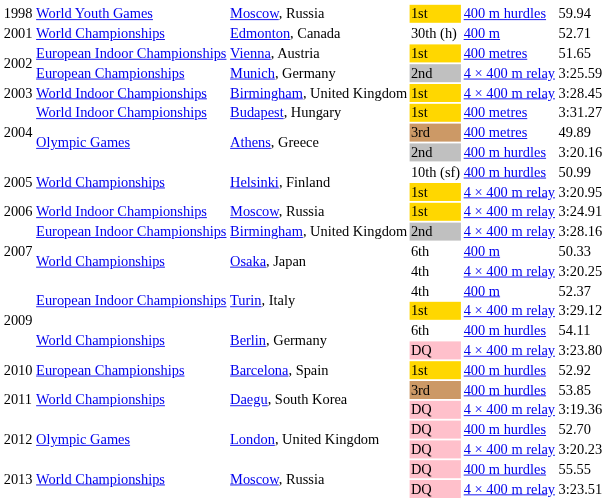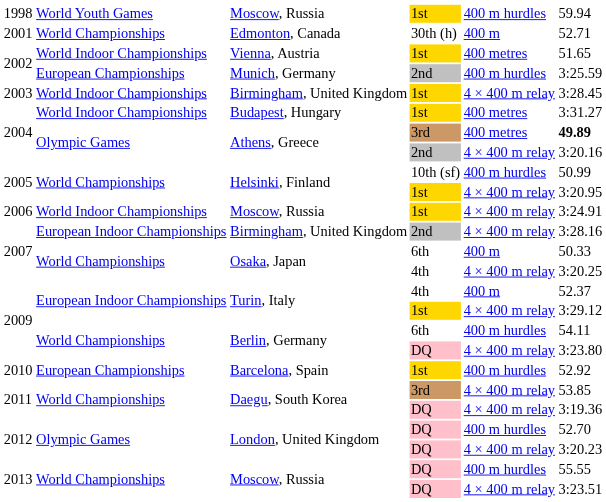Vienna, Austria | column 2: European Indoor Championships -> World Indoor Championships
Munich, Germany | column 5: 4 × 400 m relay -> 400 m hurdles
Athens, Greece / 3rd | column 6: normal -> bold
Athens, Greece / 2nd | column 5: 400 m hurdles -> 4 × 400 m relay
Daegu, South Korea / 3rd | column 5: 400 m hurdles -> 4 × 400 m relay
